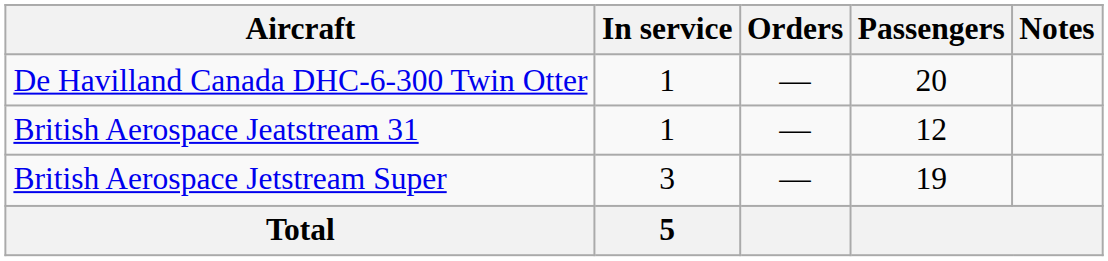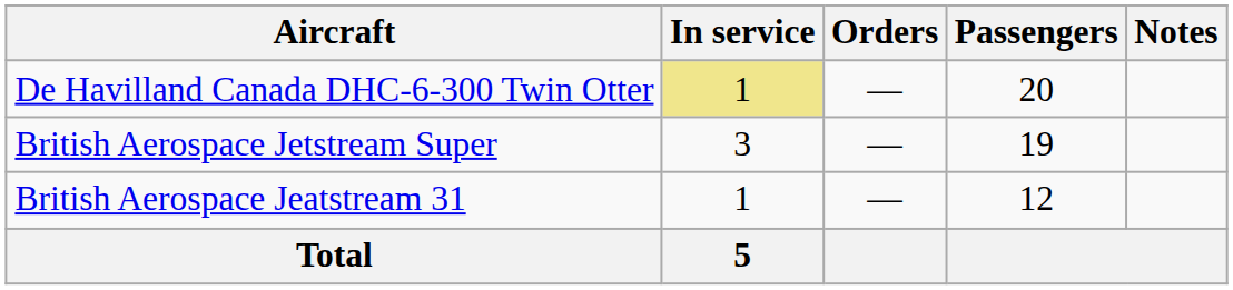De Havilland Canada DHC-6-300 Twin Otter | In service: no background -> khaki background
rows swapped: British Aerospace Jetstream Super <-> British Aerospace Jeatstream 31
